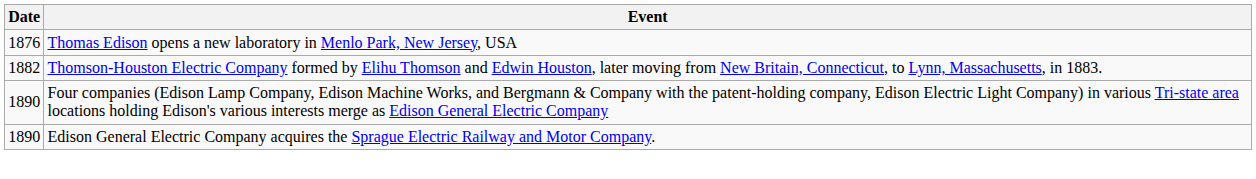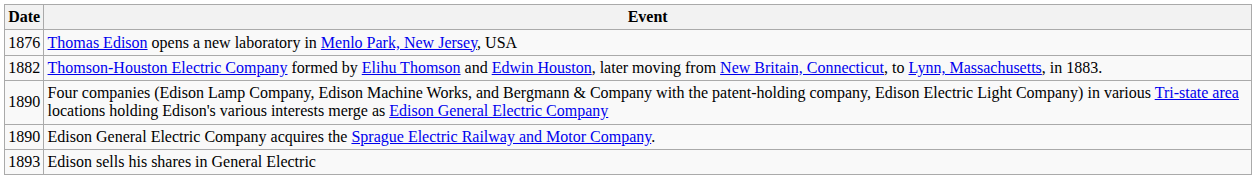+ row: 1893 | Edison sells his shares in General Electric
